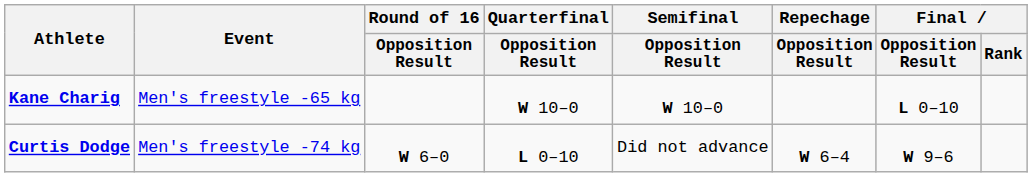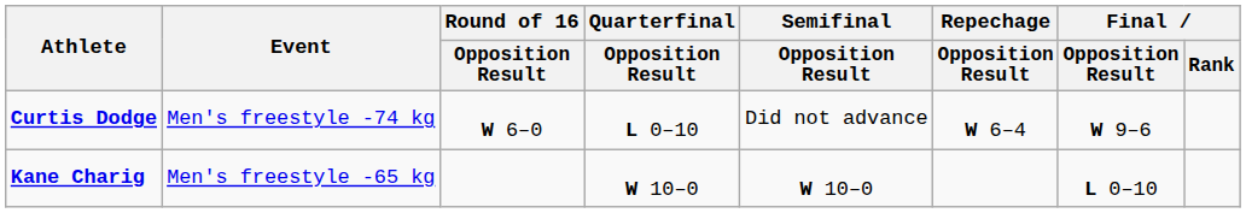rows swapped: Kane Charig <-> Curtis Dodge
